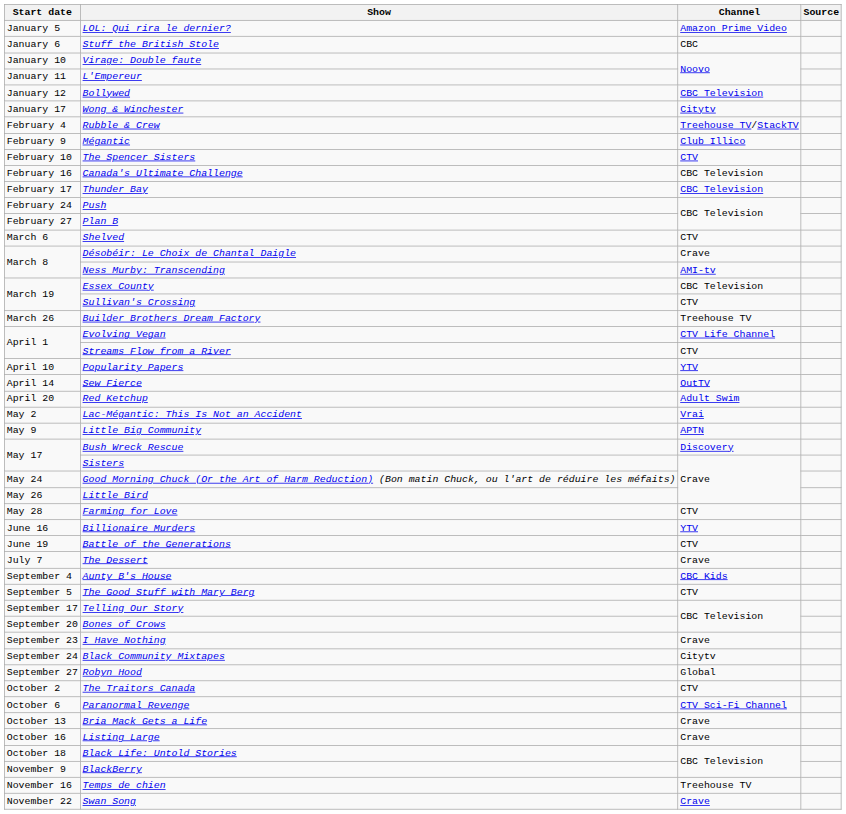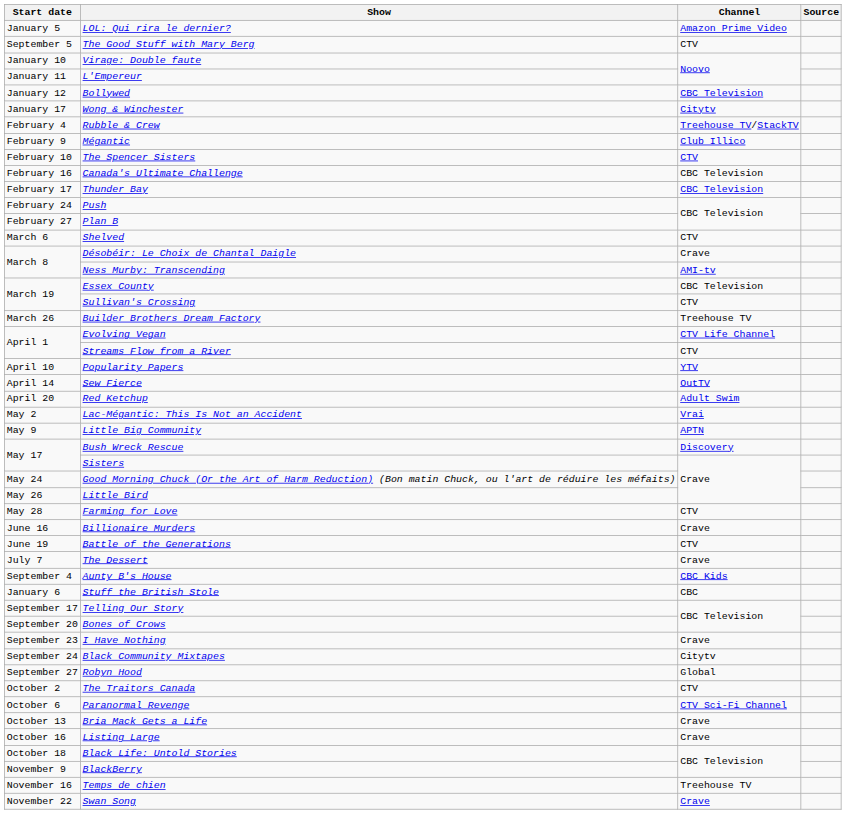rows swapped: Stuff the British Stole <-> The Good Stuff with Mary Berg
Billionaire Murders | Channel: YTV -> Crave
